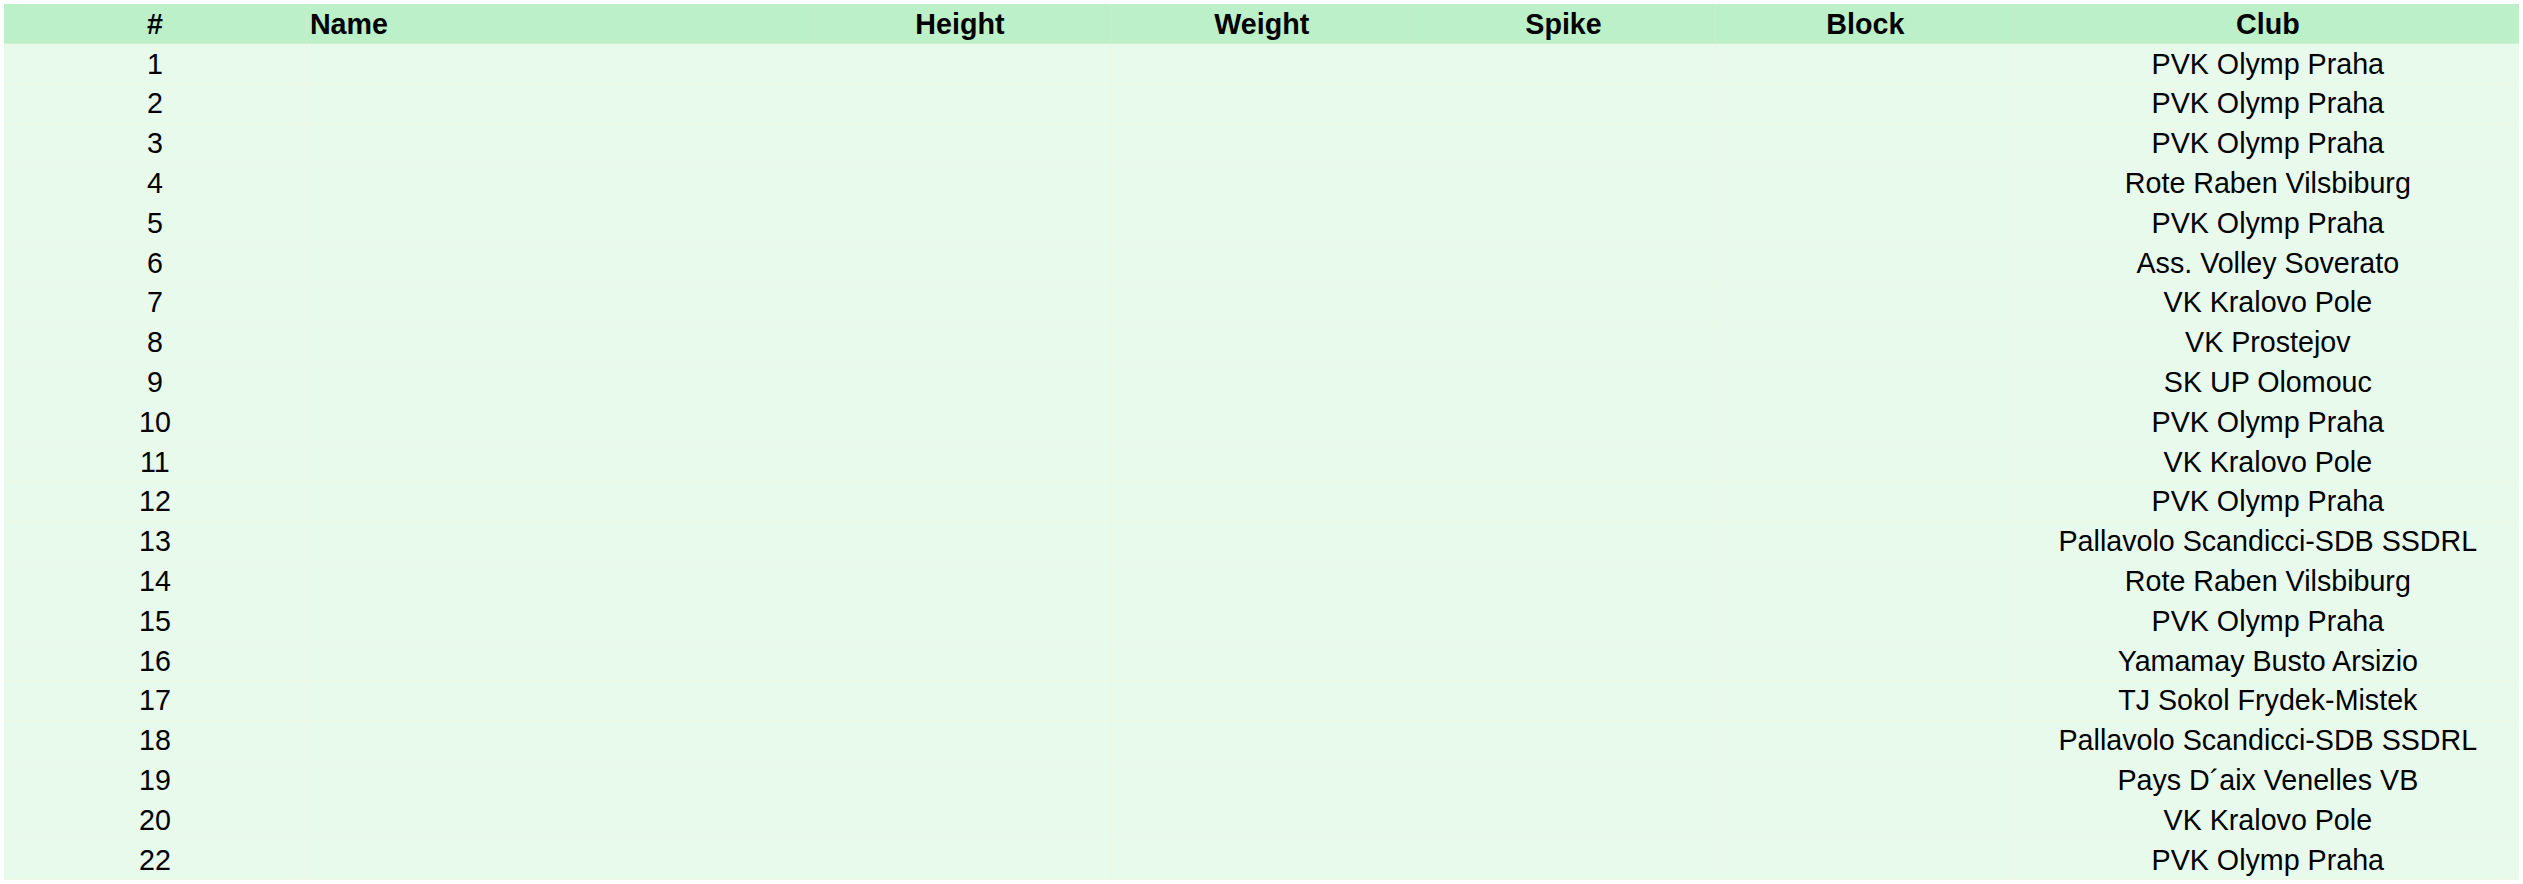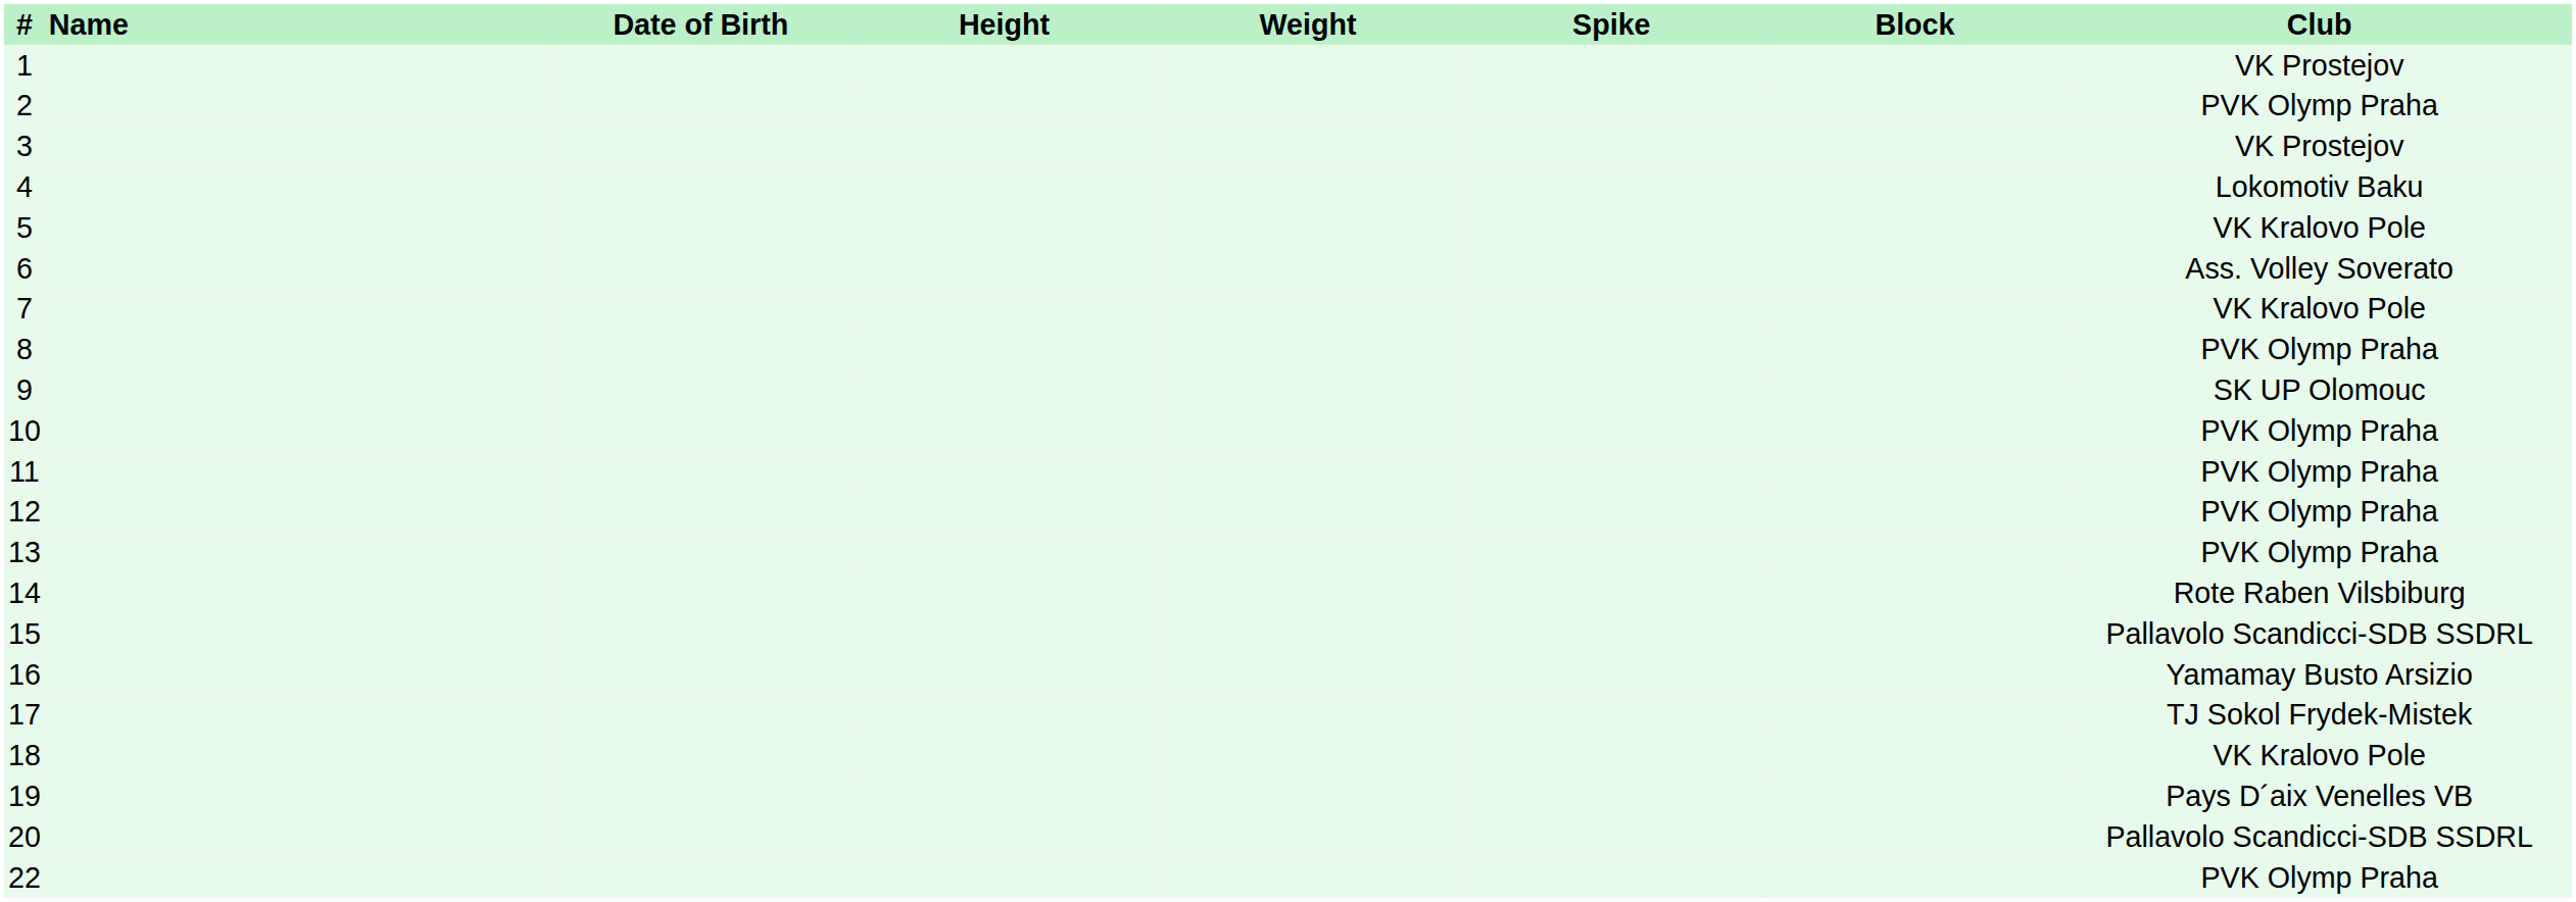+ column: Date of Birth
1 | Club: PVK Olymp Praha -> VK Prostejov
3 | Club: PVK Olymp Praha -> VK Prostejov
4 | Club: Rote Raben Vilsbiburg -> Lokomotiv Baku
5 | Club: PVK Olymp Praha -> VK Kralovo Pole
8 | Club: VK Prostejov -> PVK Olymp Praha
11 | Club: VK Kralovo Pole -> PVK Olymp Praha
13 | Club: Pallavolo Scandicci-SDB SSDRL -> PVK Olymp Praha
15 | Club: PVK Olymp Praha -> Pallavolo Scandicci-SDB SSDRL
18 | Club: Pallavolo Scandicci-SDB SSDRL -> VK Kralovo Pole
20 | Club: VK Kralovo Pole -> Pallavolo Scandicci-SDB SSDRL
